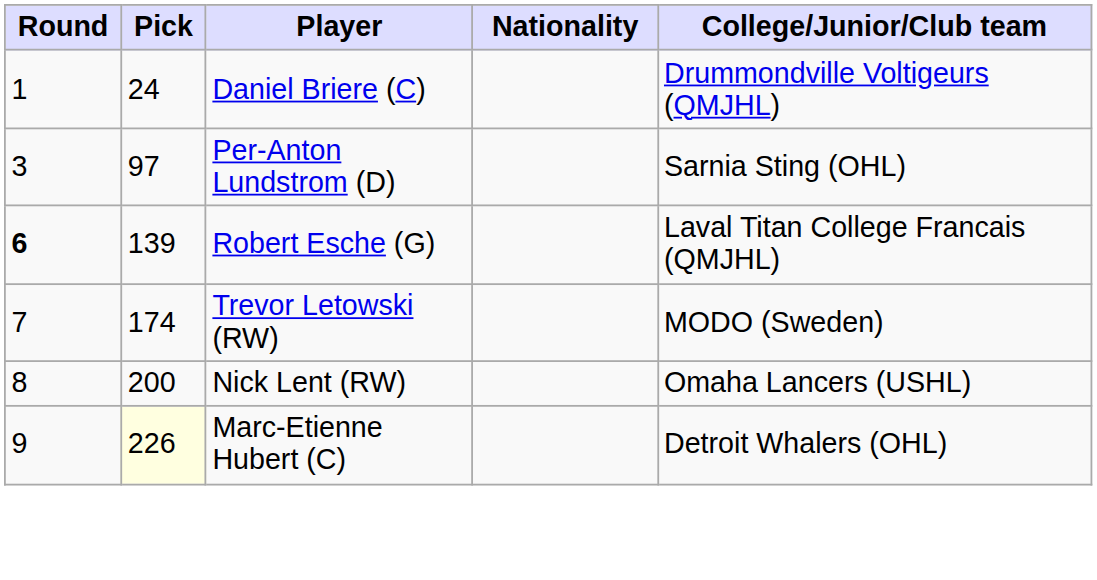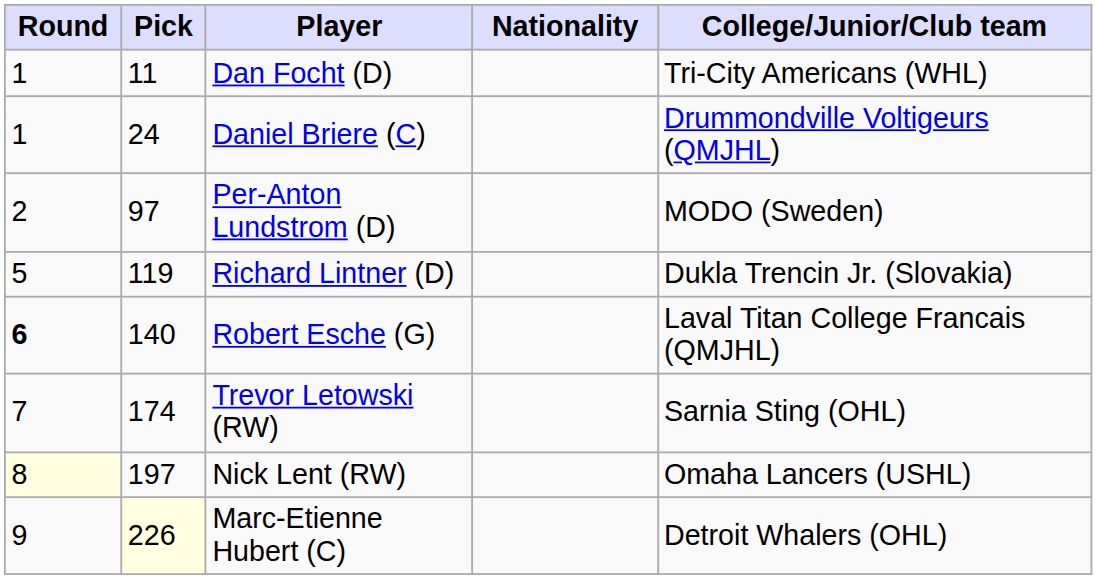+ row: 1 | 11 | Dan Focht (D) | Tri-City Americans (WHL)
Per-Anton Lundstrom (D) | Round: 3 -> 2
Per-Anton Lundstrom (D) | College/Junior/Club team: Sarnia Sting (OHL) -> MODO (Sweden)
+ row: 5 | 119 | Richard Lintner (D) | Dukla Trencin Jr. (Slovakia)
Robert Esche (G) | Pick: 139 -> 140
Trevor Letowski (RW) | College/Junior/Club team: MODO (Sweden) -> Sarnia Sting (OHL)
Nick Lent (RW) | Round: no background -> lightyellow background
Nick Lent (RW) | Pick: 200 -> 197
